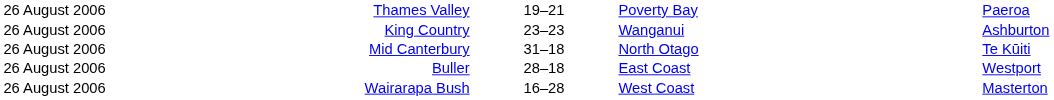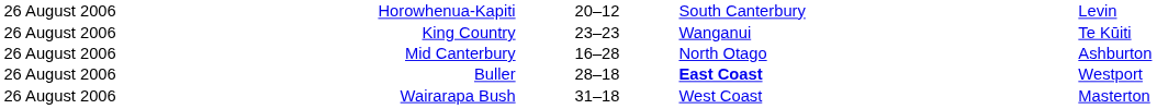- row: 26 August 2006 | Thames Valley | 19–21 | Poverty Bay | Paeroa
+ row: 26 August 2006 | Horowhenua-Kapiti | 20–12 | South Canterbury | Levin
King Country | column 5: Ashburton -> Te Kūiti
Mid Canterbury | column 3: 31–18 -> 16–28
Mid Canterbury | column 5: Te Kūiti -> Ashburton
Buller | column 4: normal -> bold
Wairarapa Bush | column 3: 16–28 -> 31–18
